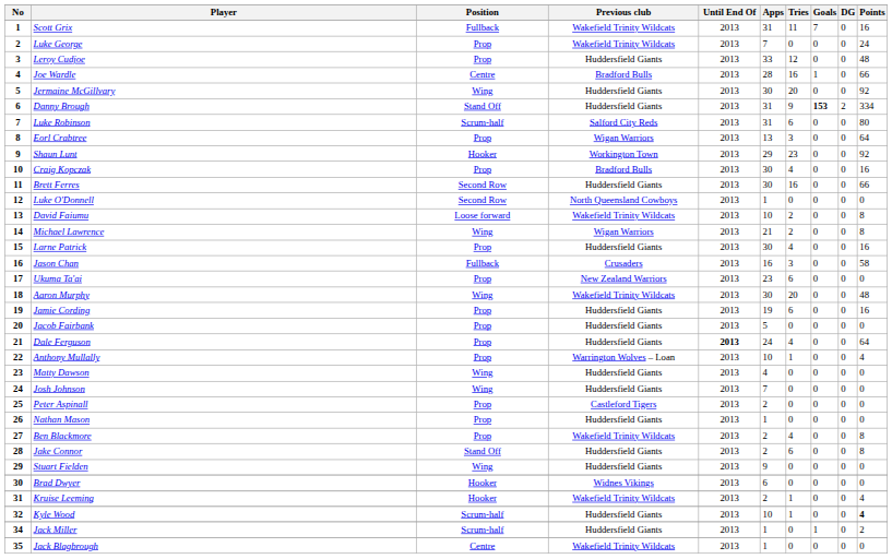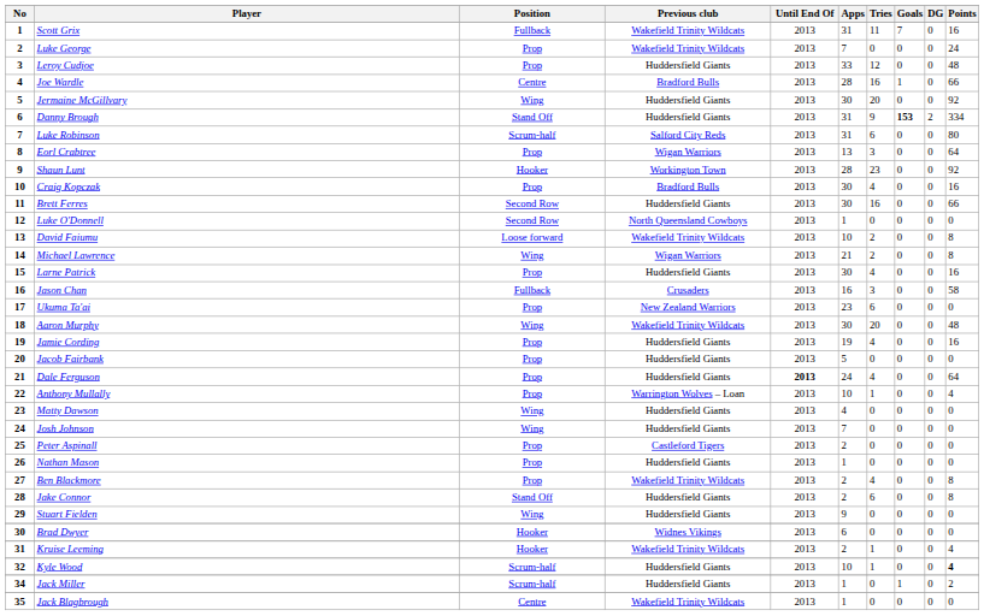Shaun Lunt | Apps: 29 -> 28
Jamie Cording | Tries: 6 -> 4
